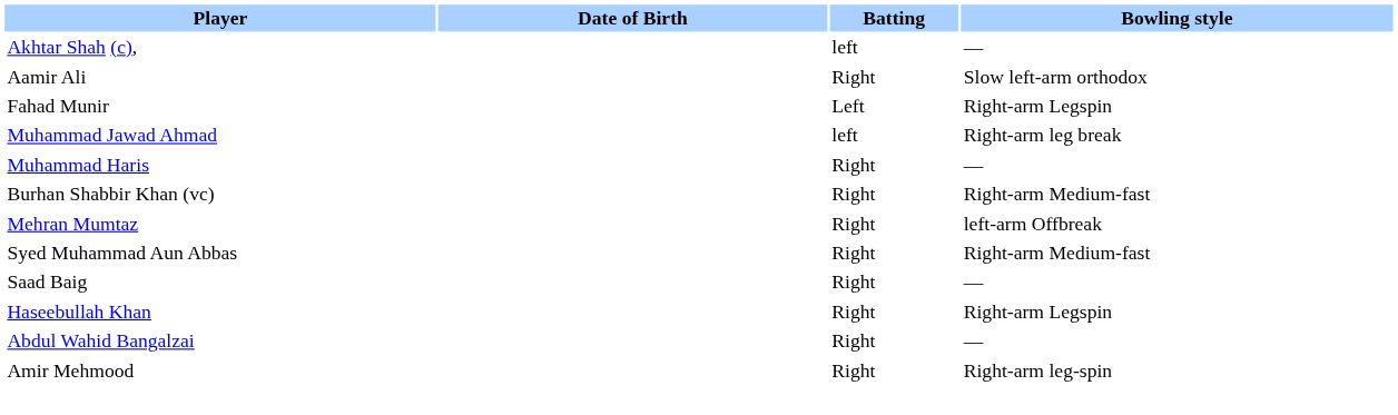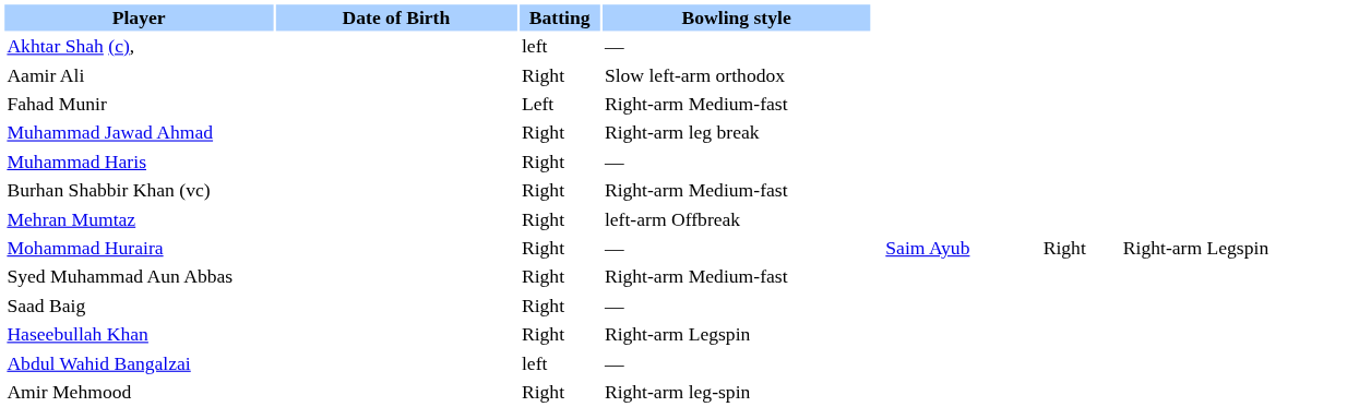Fahad Munir | Bowling style: Right-arm Legspin -> Right-arm Medium-fast
Muhammad Jawad Ahmad | Batting: left -> Right
+ row: Mohammad Huraira | Right | — | Saim Ayub | Right | Right-arm Legspin
Abdul Wahid Bangalzai | Batting: Right -> left
